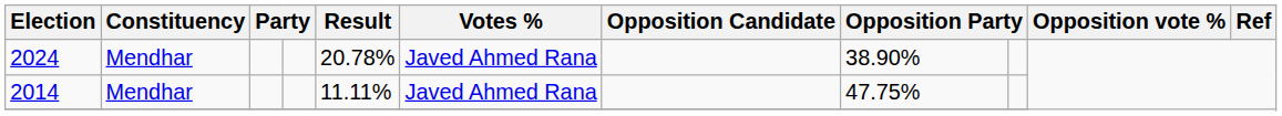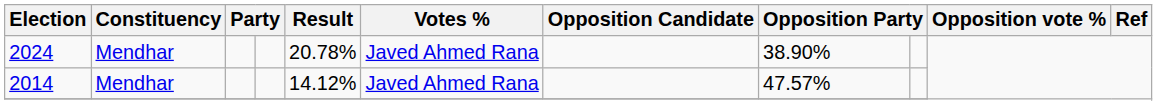2014 | Result: 11.11% -> 14.12%
2014 | column 8: 47.75% -> 47.57%
